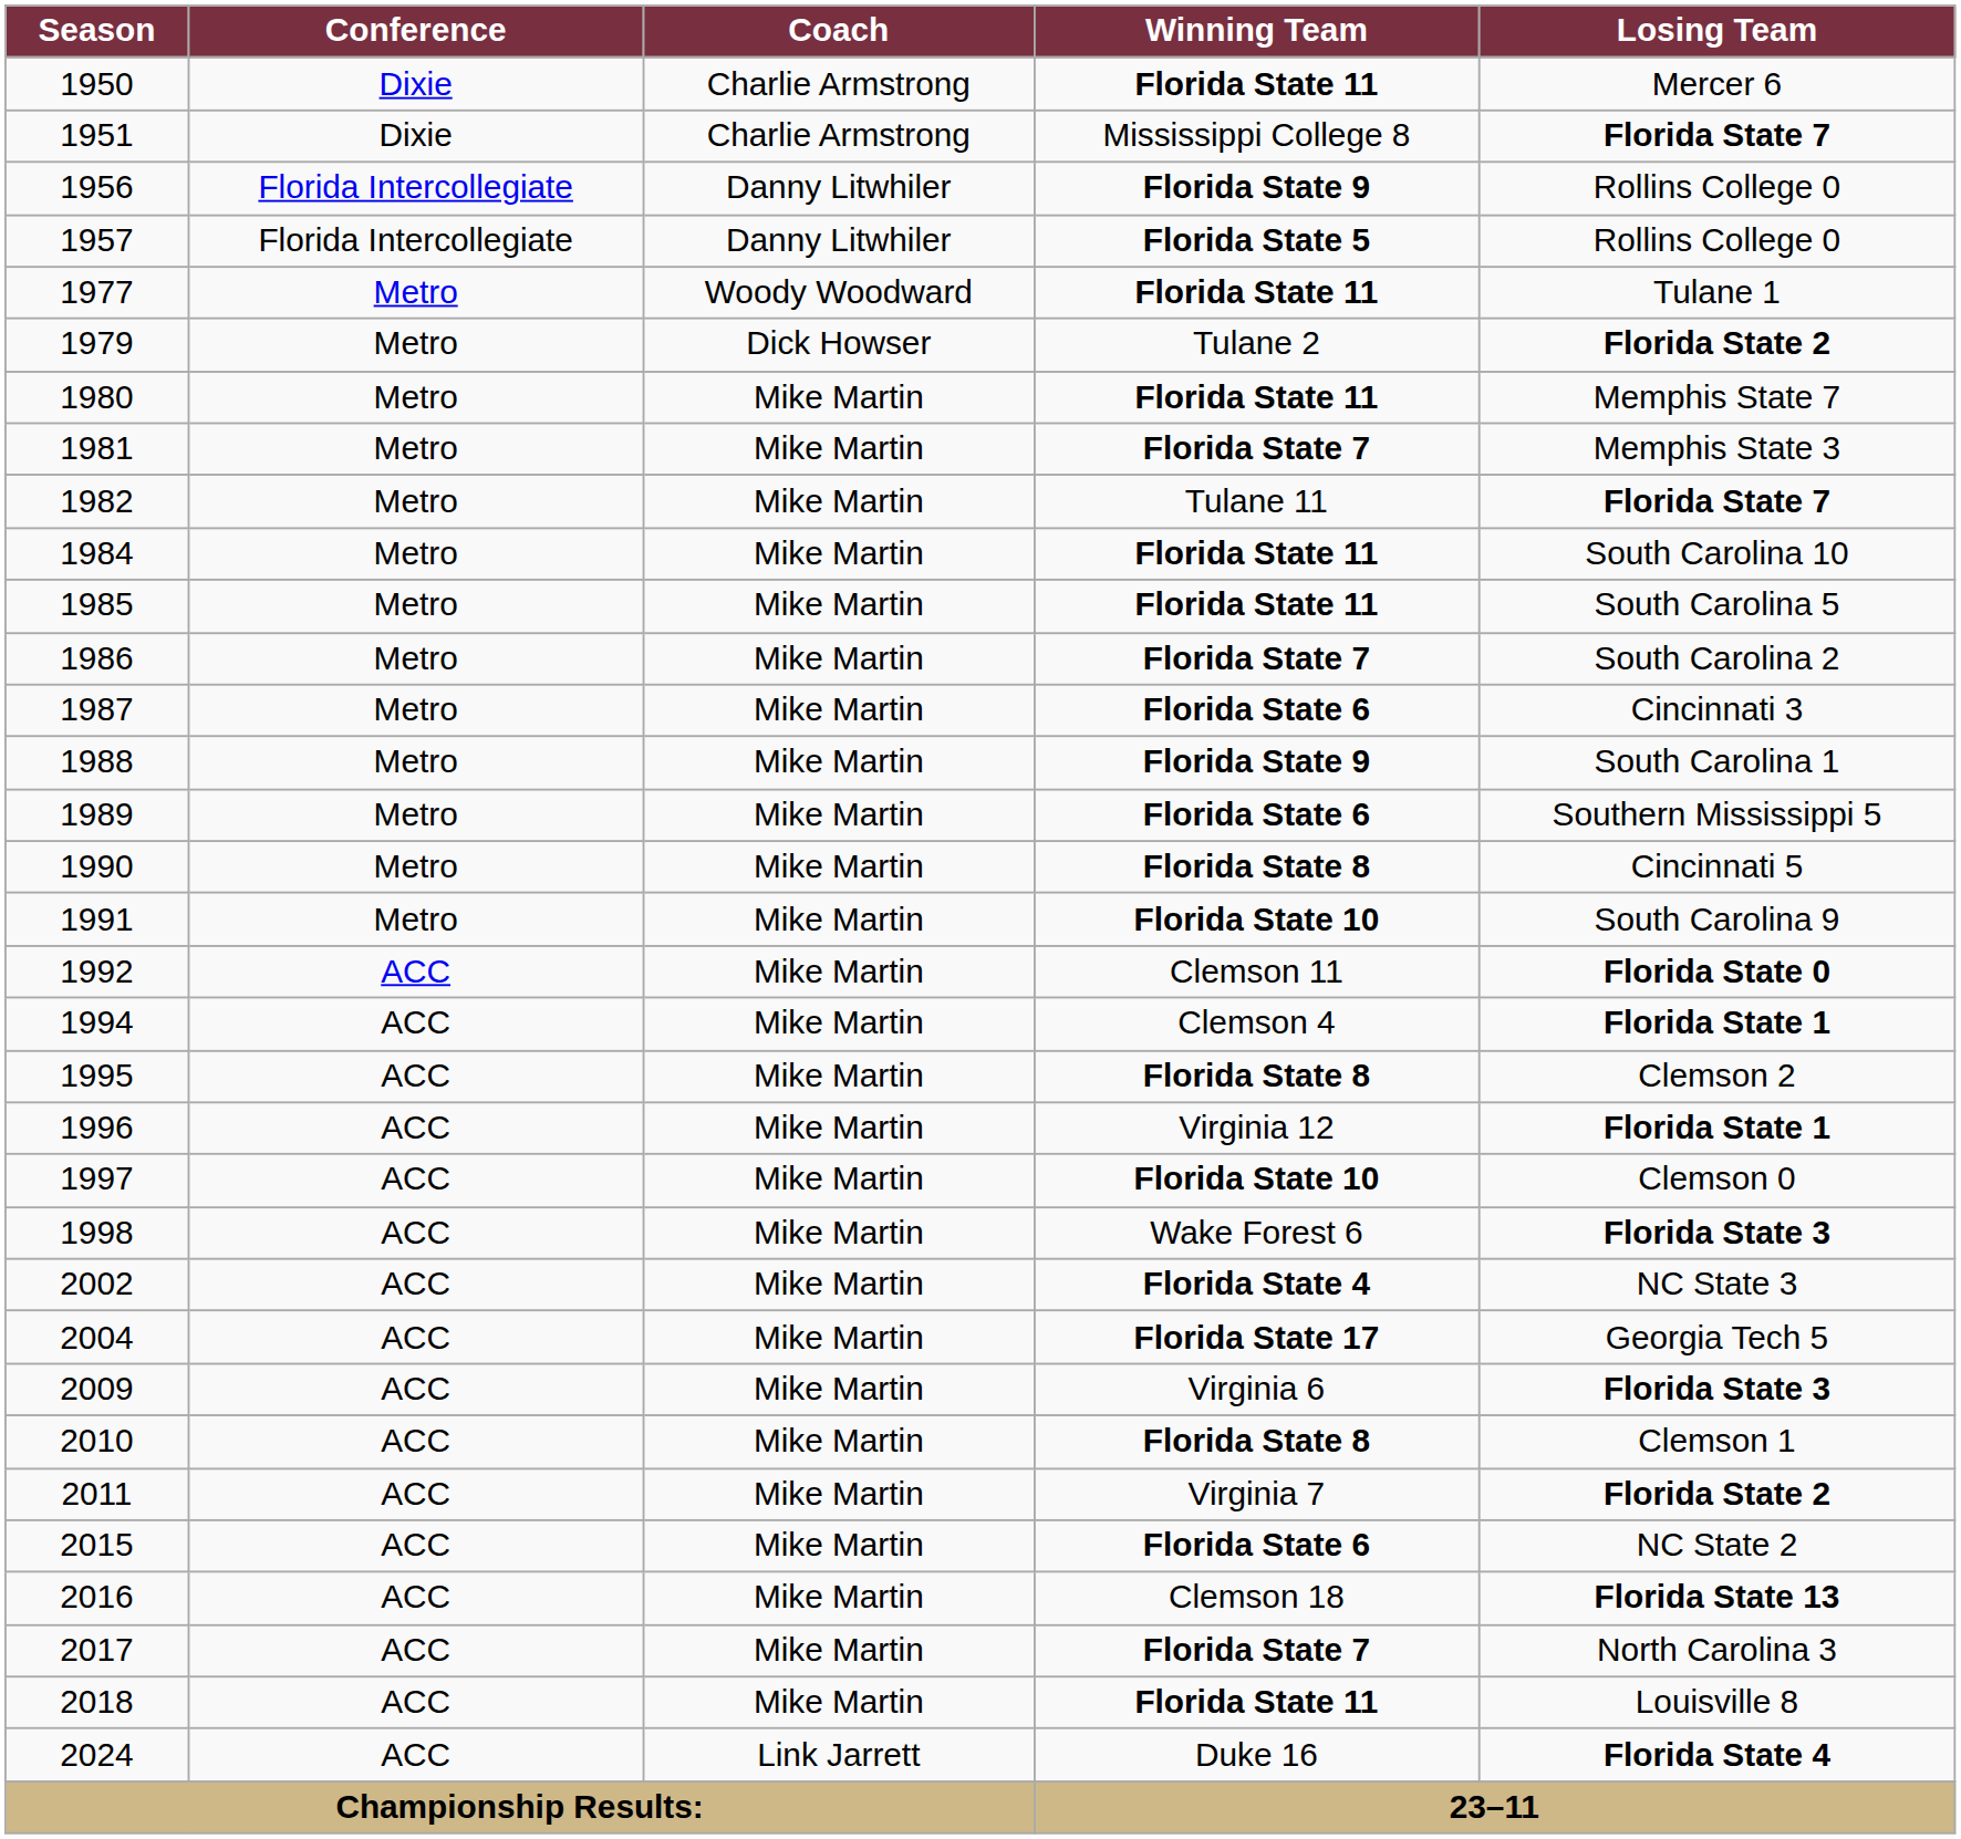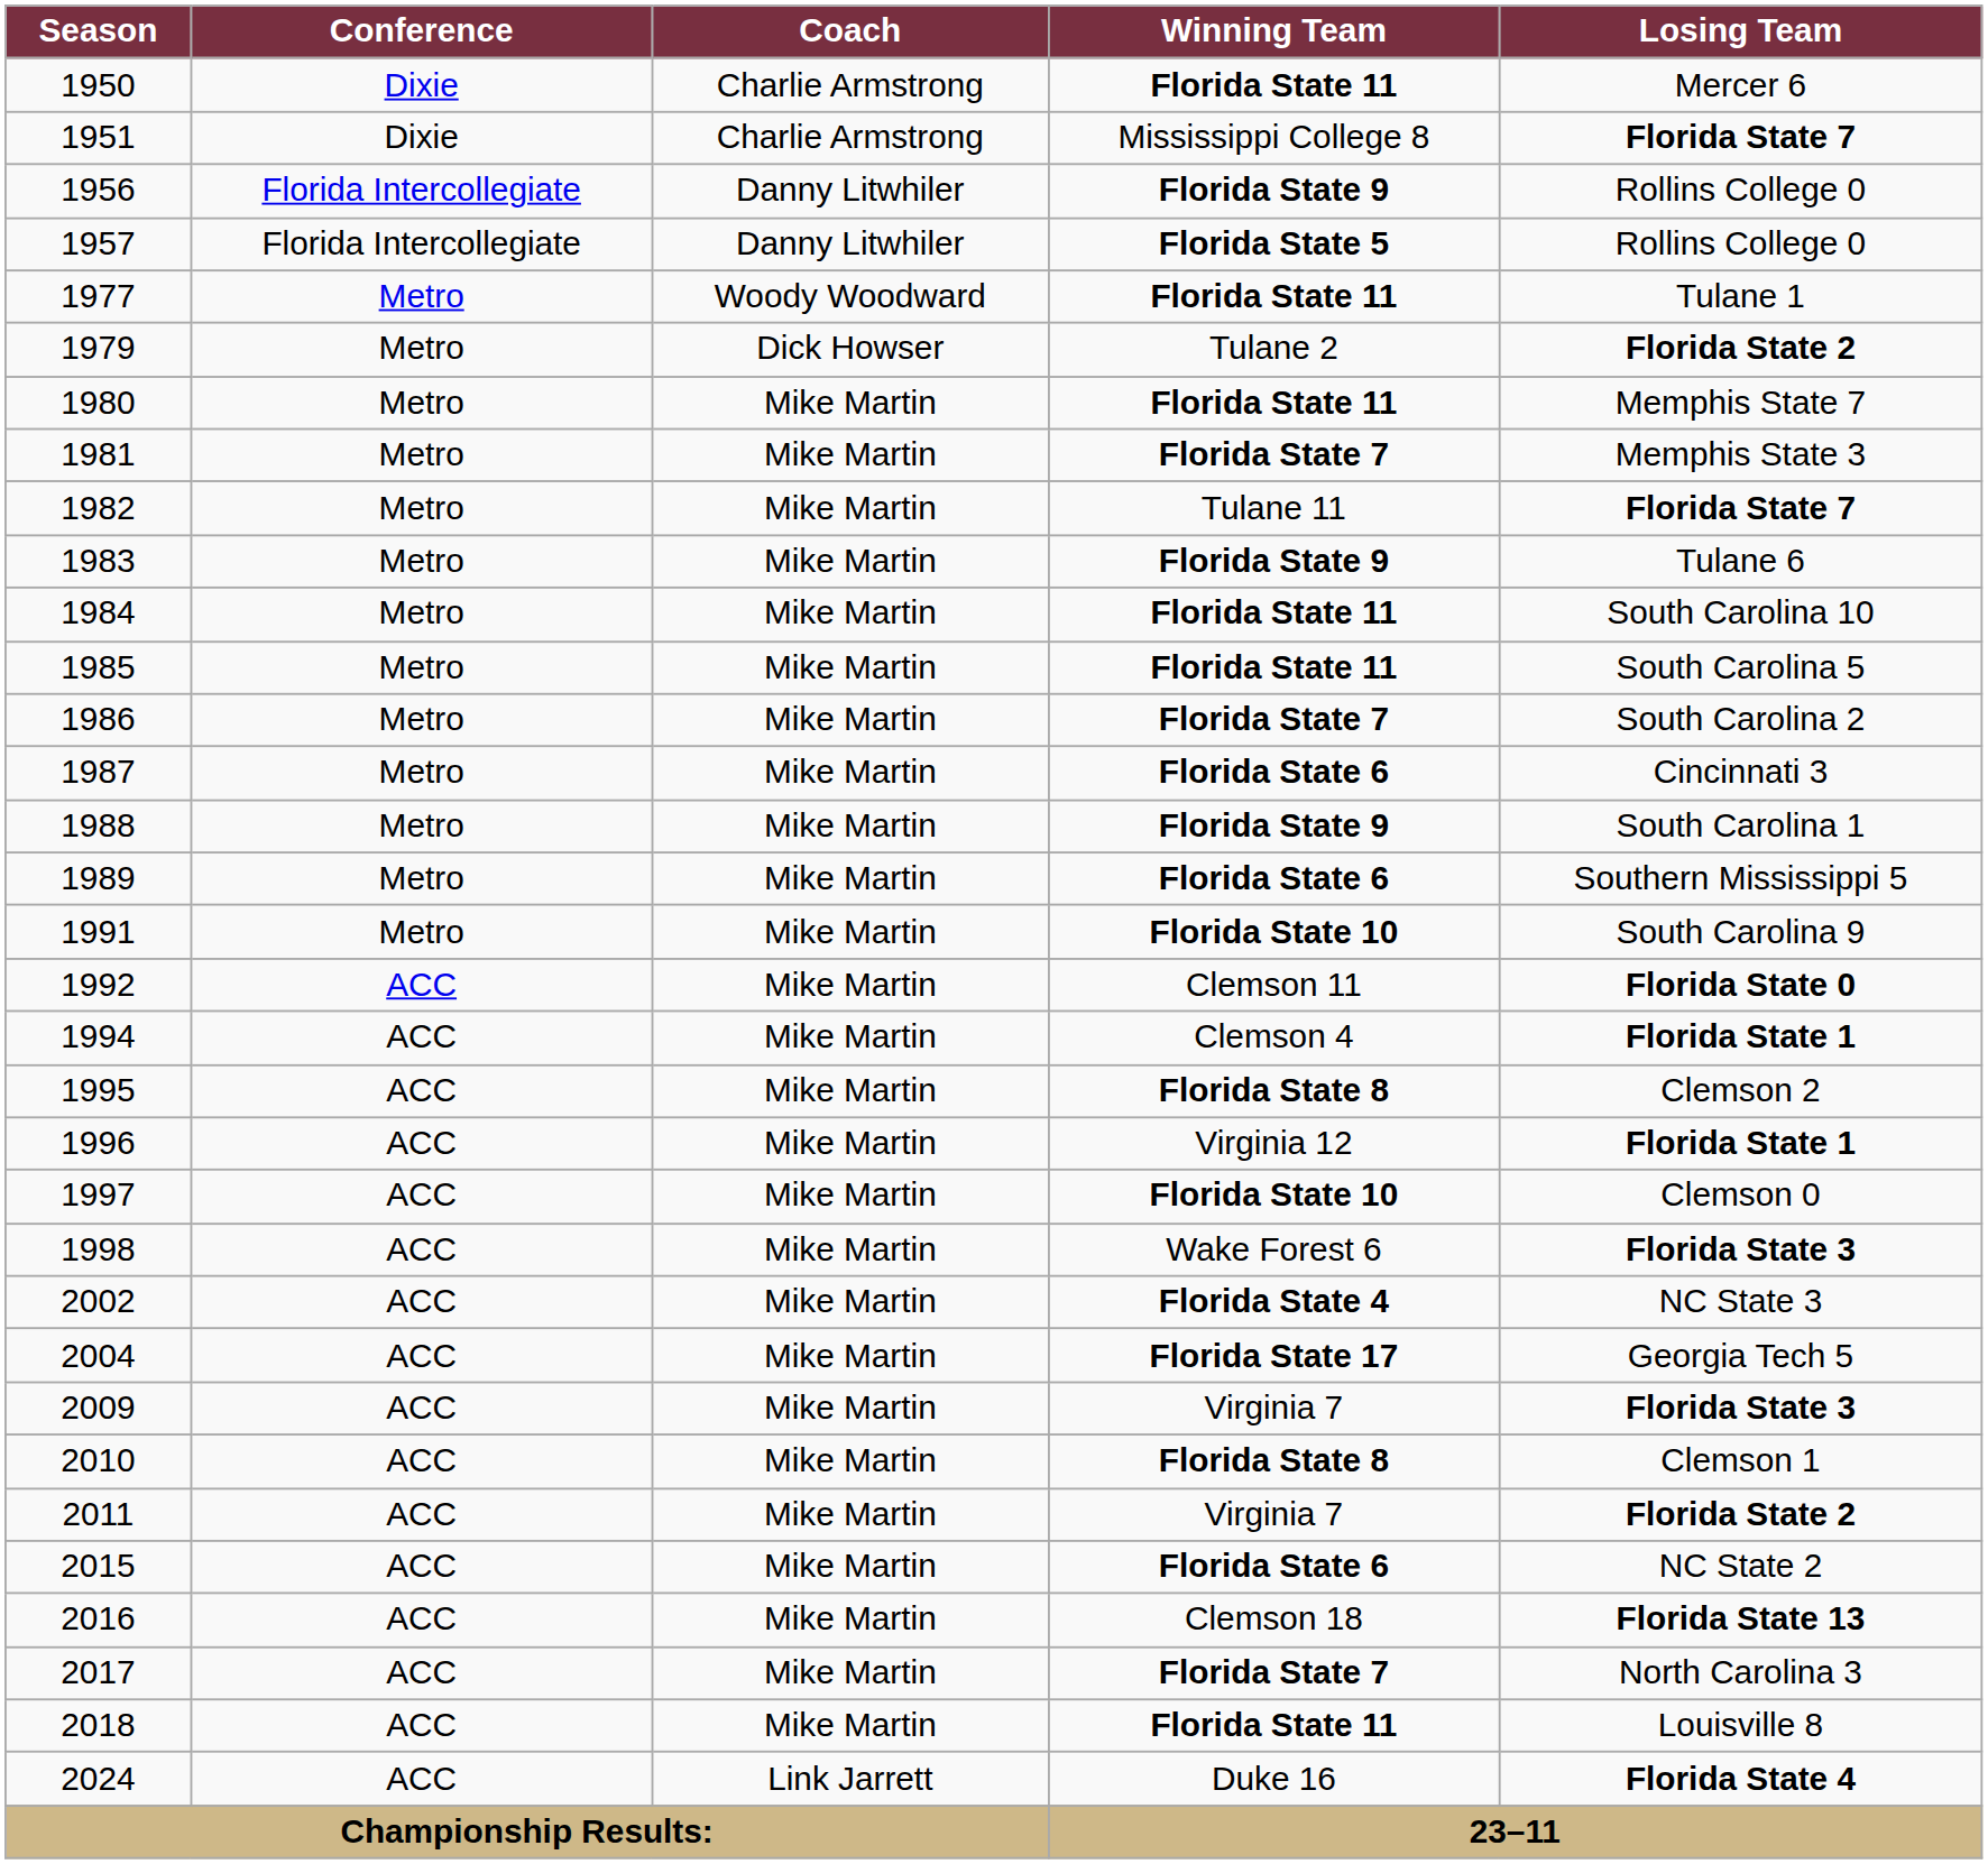+ row: 1983 | Metro | Mike Martin | Florida State 9 | Tulane 6
- row: 1990 | Metro | Mike Martin | Florida State 8 | Cincinnati 5
2009 | Winning Team: Virginia 6 -> Virginia 7
